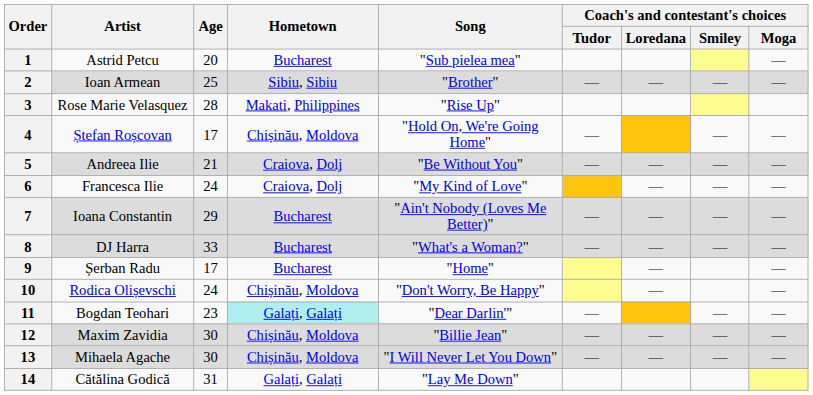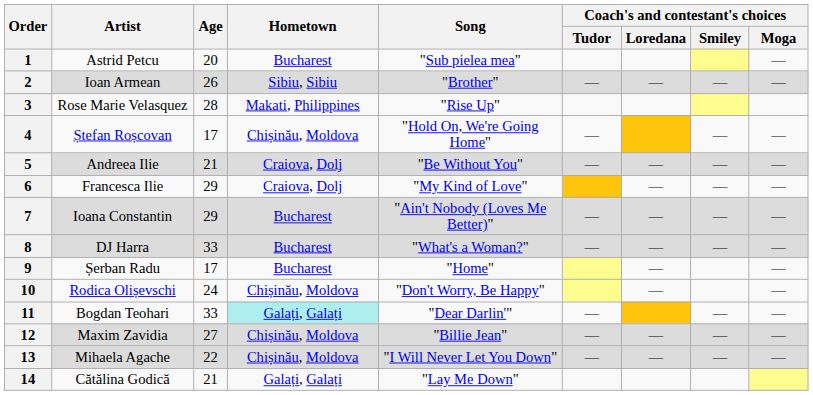2 | Age: 25 -> 26
6 | Age: 24 -> 29
11 | Age: 23 -> 33
12 | Age: 30 -> 27
13 | Age: 30 -> 22
14 | Age: 31 -> 21
